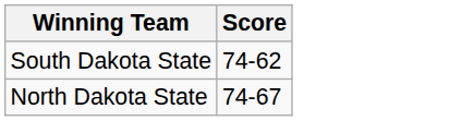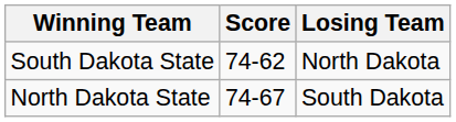+ column: Losing Team | North Dakota | South Dakota
